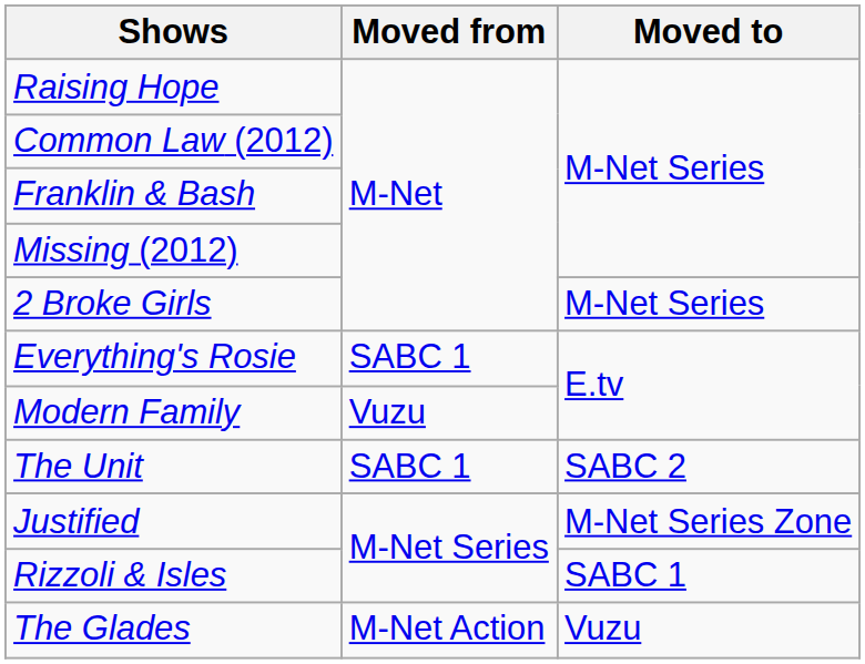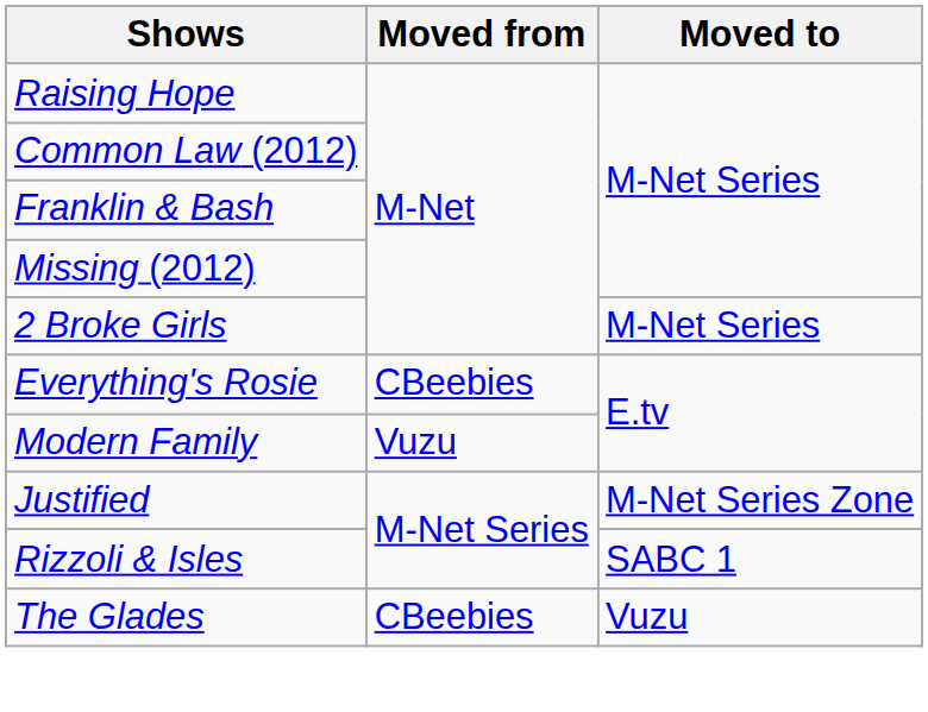Everything's Rosie | Moved from: SABC 1 -> CBeebies
- row: The Unit | SABC 1 | SABC 2
The Glades | Moved from: M-Net Action -> CBeebies
